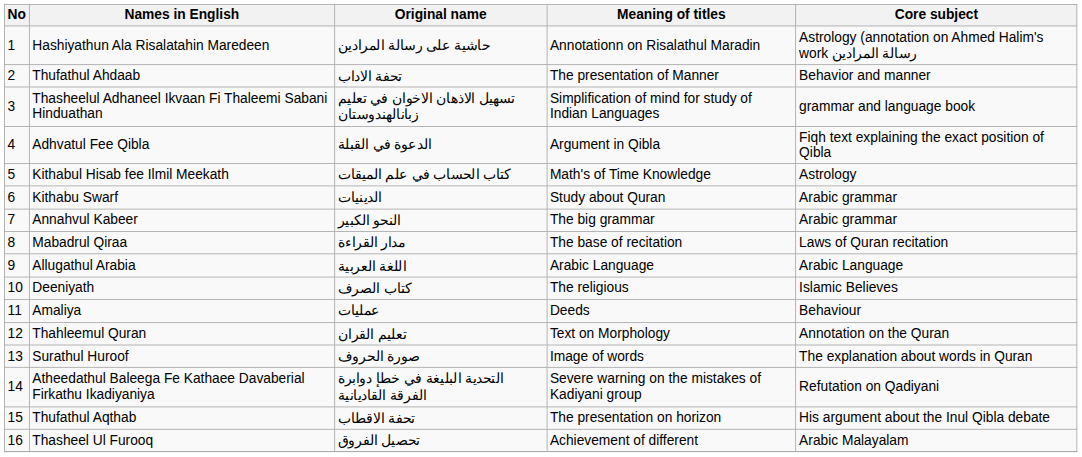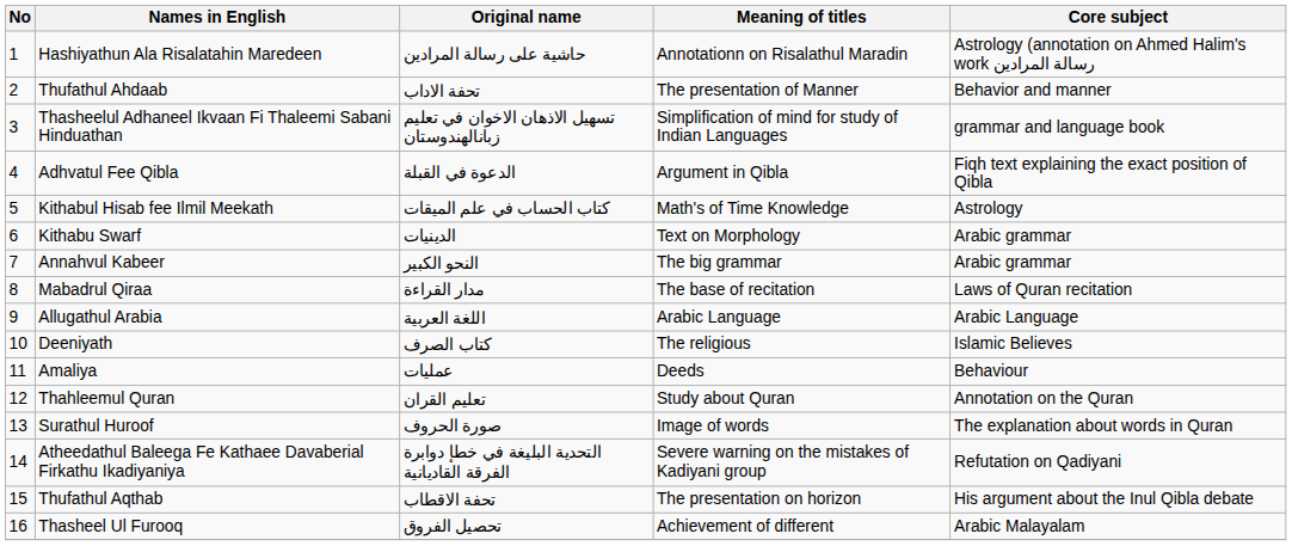Kithabu Swarf | Meaning of titles: Study about Quran -> Text on Morphology
Thahleemul Quran | Meaning of titles: Text on Morphology -> Study about Quran
